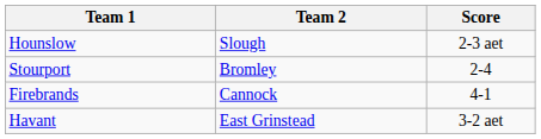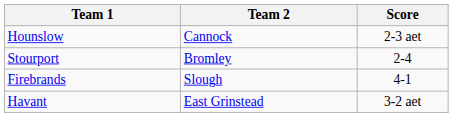Hounslow | Team 2: Slough -> Cannock
Firebrands | Team 2: Cannock -> Slough
